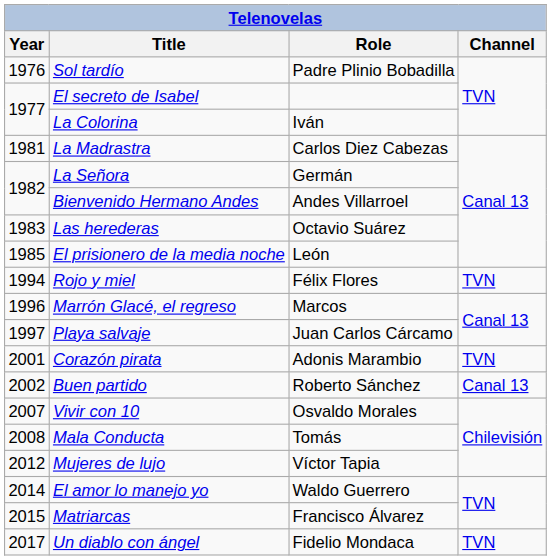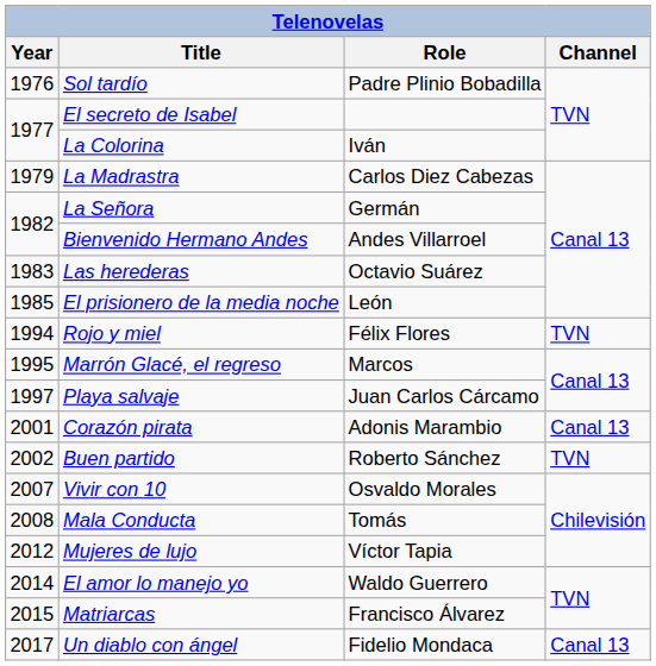La Madrastra | Year: 1981 -> 1979
Marrón Glacé, el regreso | Year: 1996 -> 1995
Corazón pirata | Channel: TVN -> Canal 13
Buen partido | Channel: Canal 13 -> TVN
Un diablo con ángel | Channel: TVN -> Canal 13
